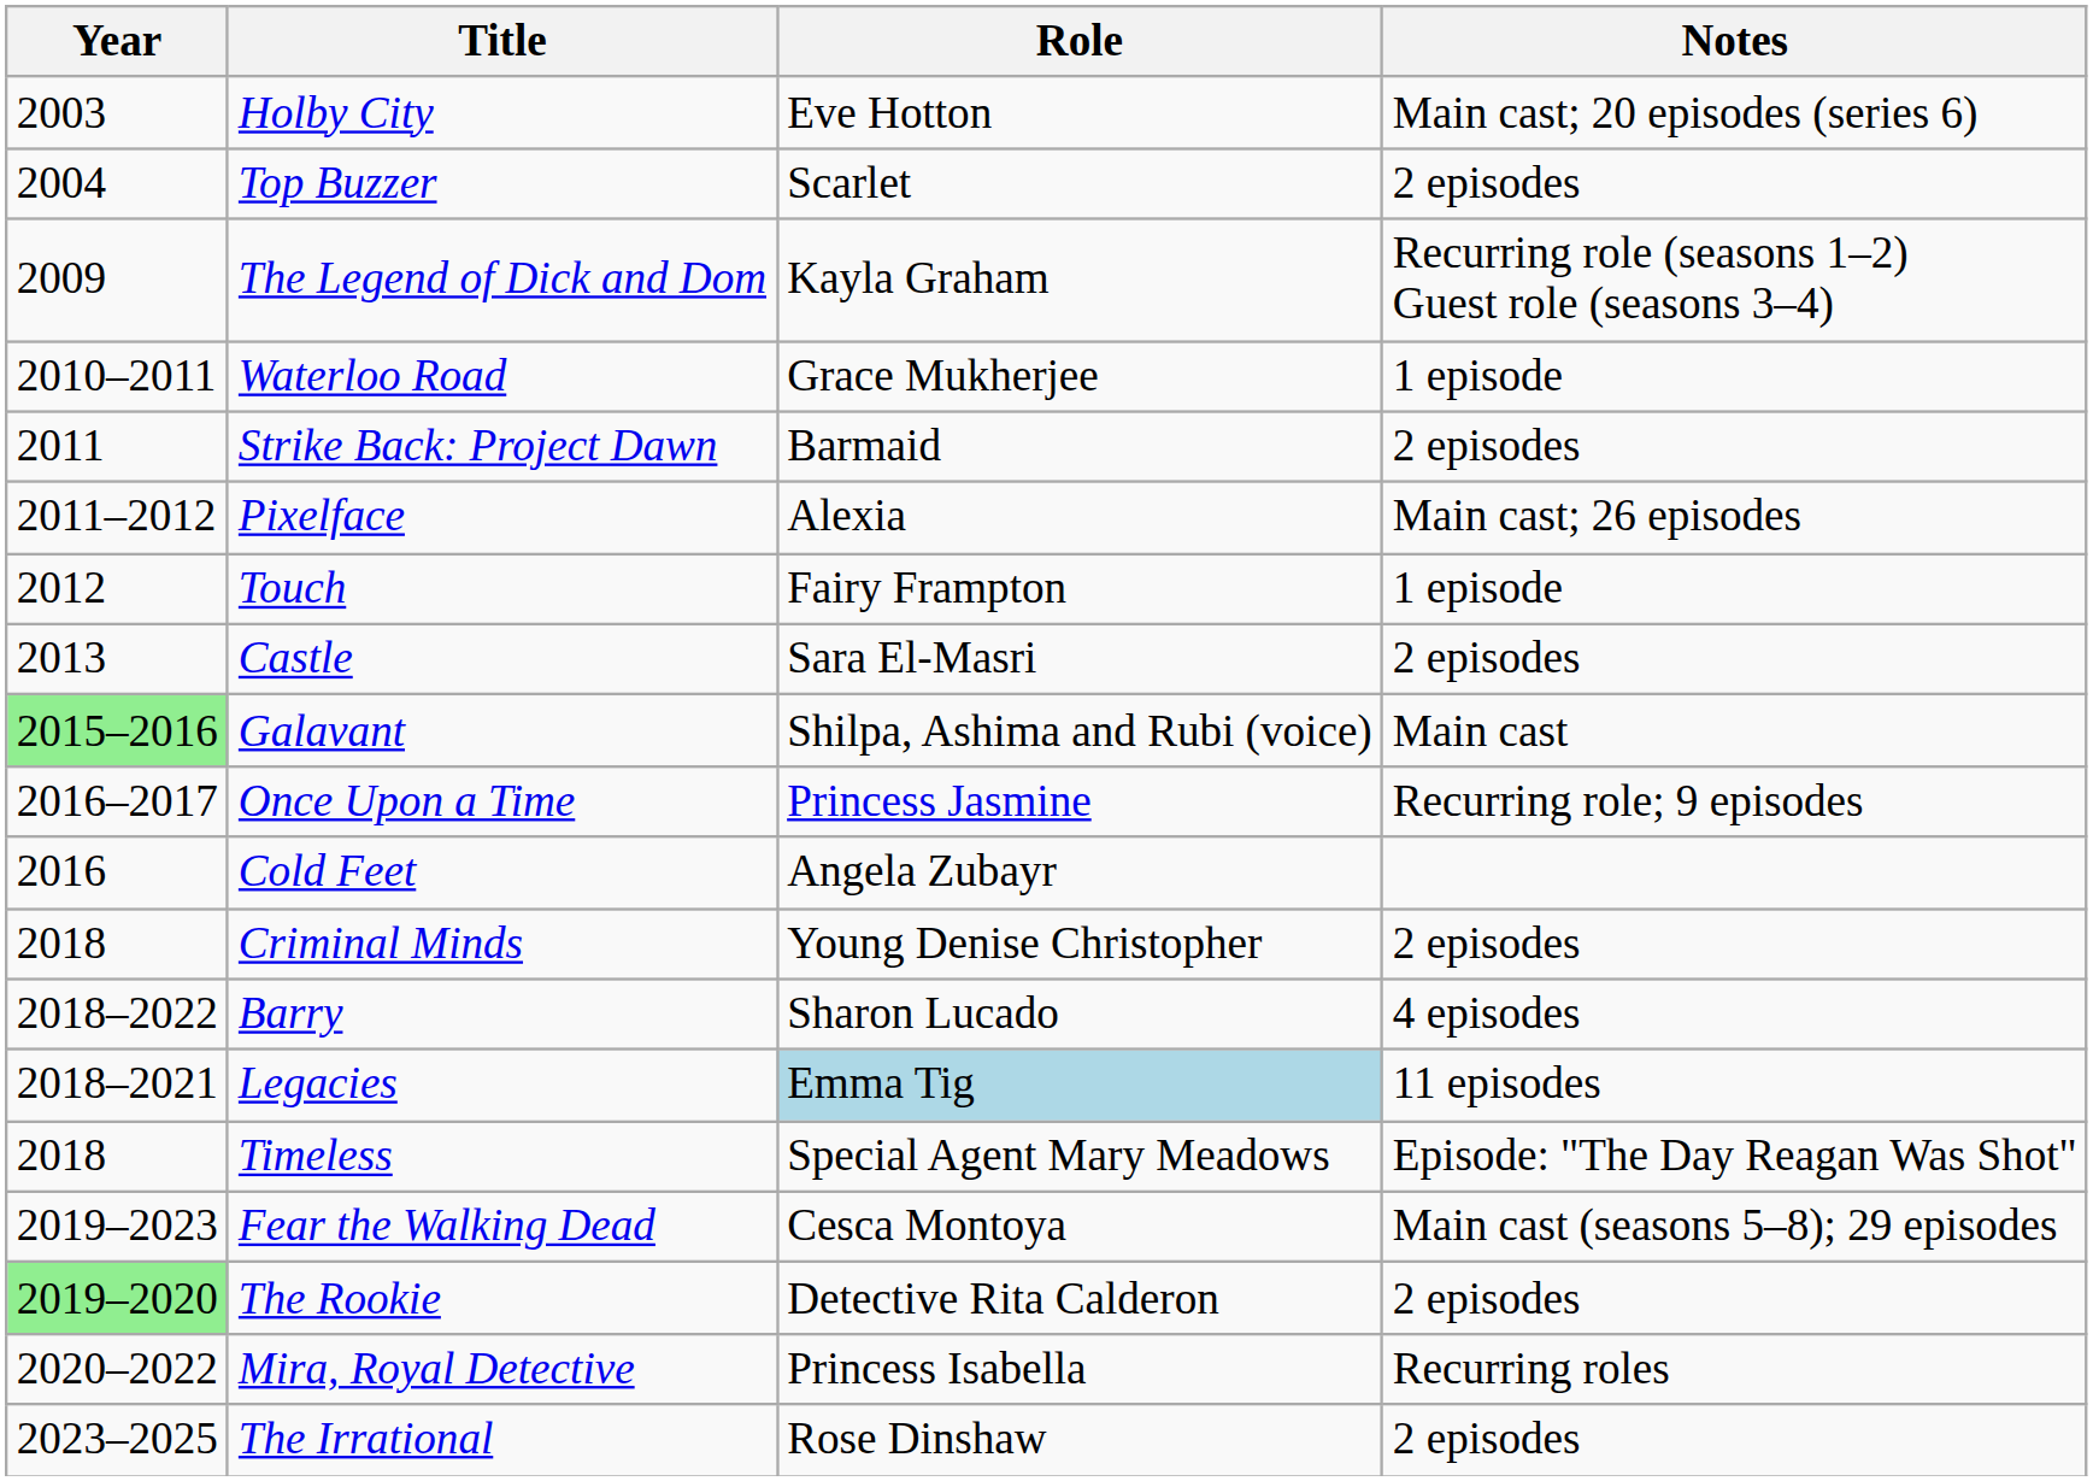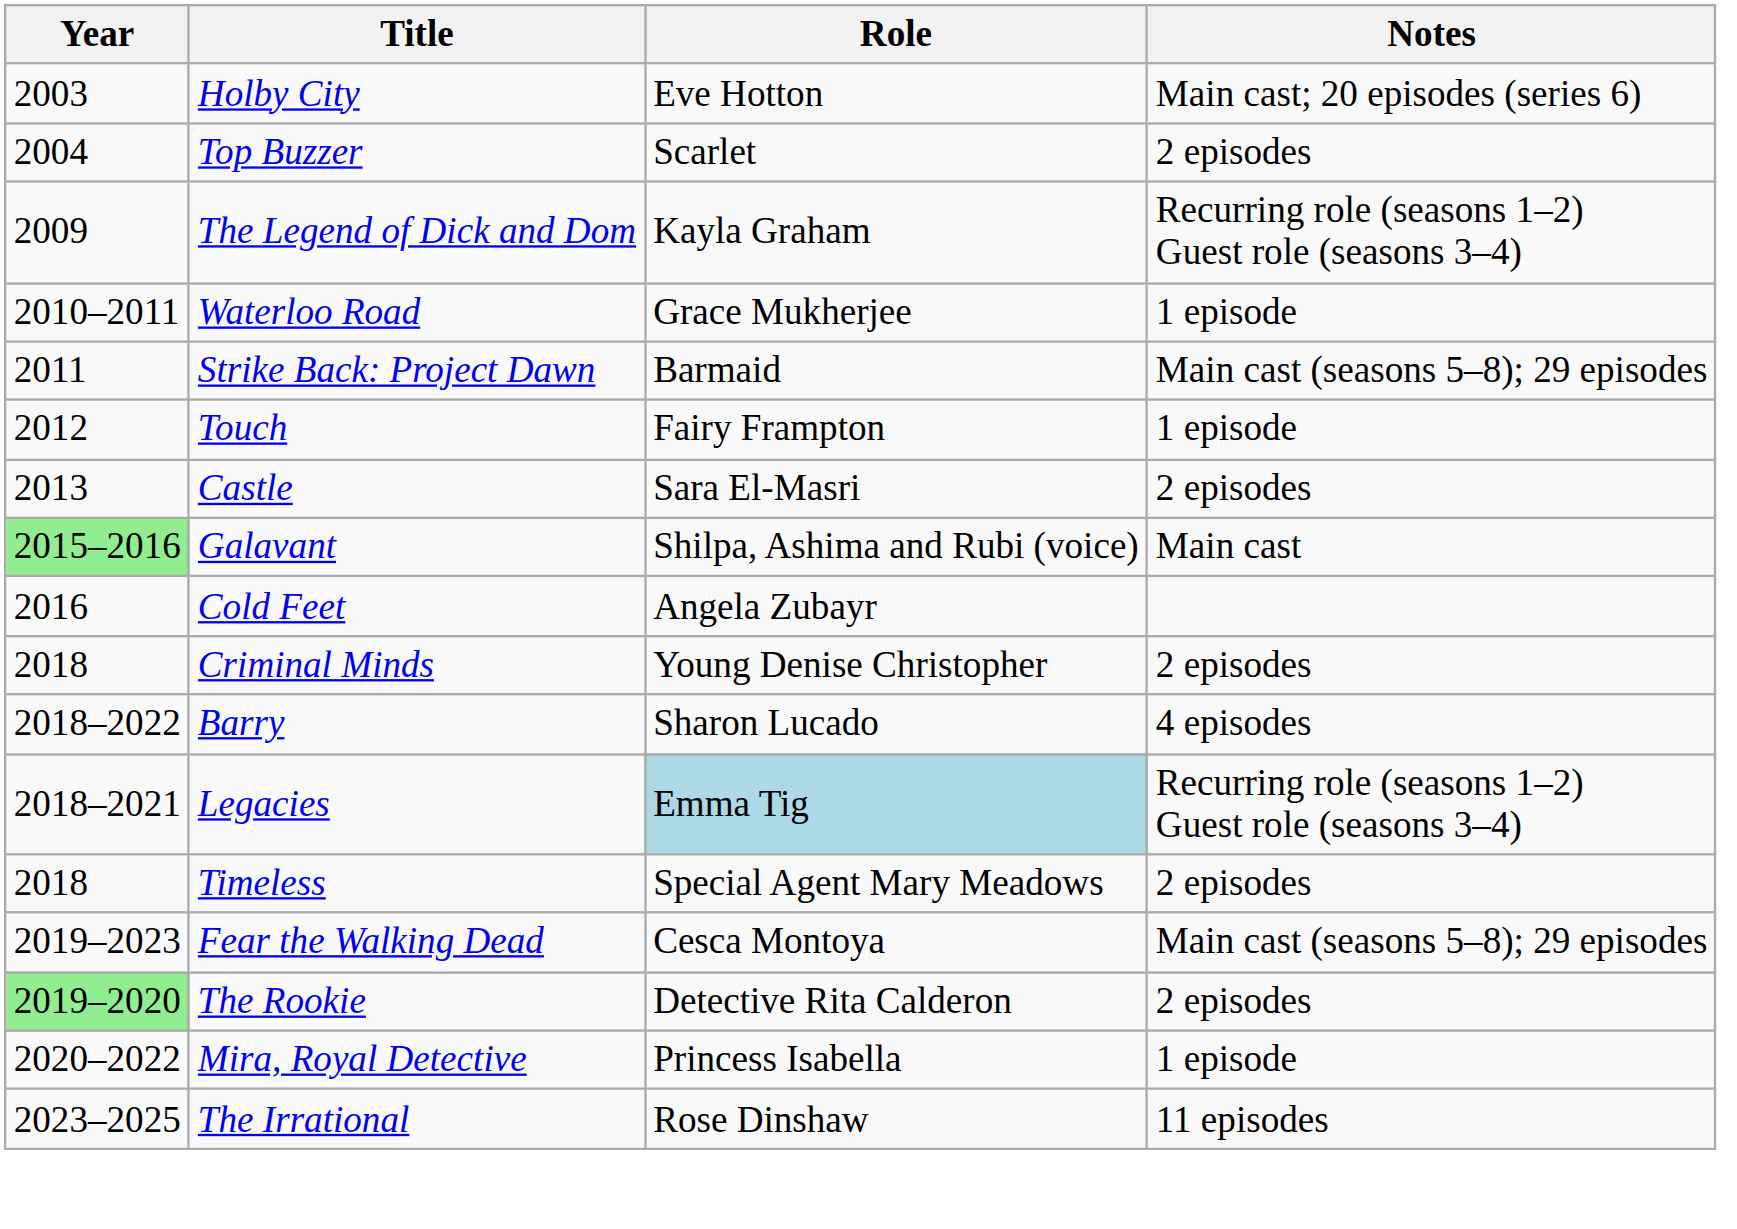Strike Back: Project Dawn | Notes: 2 episodes -> Main cast (seasons 5–8); 29 episodes
- row: 2011–2012 | Pixelface | Alexia | Main cast; 26 episodes
- row: 2016–2017 | Once Upon a Time | Princess Jasmine | Recurring role; 9 episodes
Legacies | Notes: 11 episodes -> Recurring role (seasons 1–2) Guest role (seasons 3–4)
Timeless | Notes: Episode: "The Day Reagan Was Shot" -> 2 episodes
Mira, Royal Detective | Notes: Recurring roles -> 1 episode
The Irrational | Notes: 2 episodes -> 11 episodes
